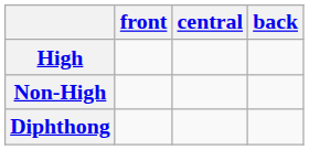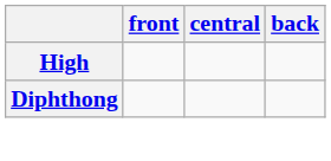- row: Non-High
